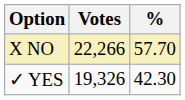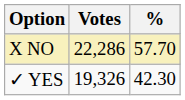X NO | Votes: 22,266 -> 22,286
